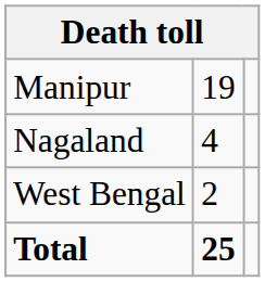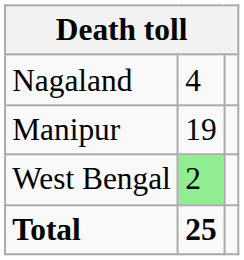rows swapped: Manipur <-> Nagaland
West Bengal | column 2: no background -> lightgreen background
